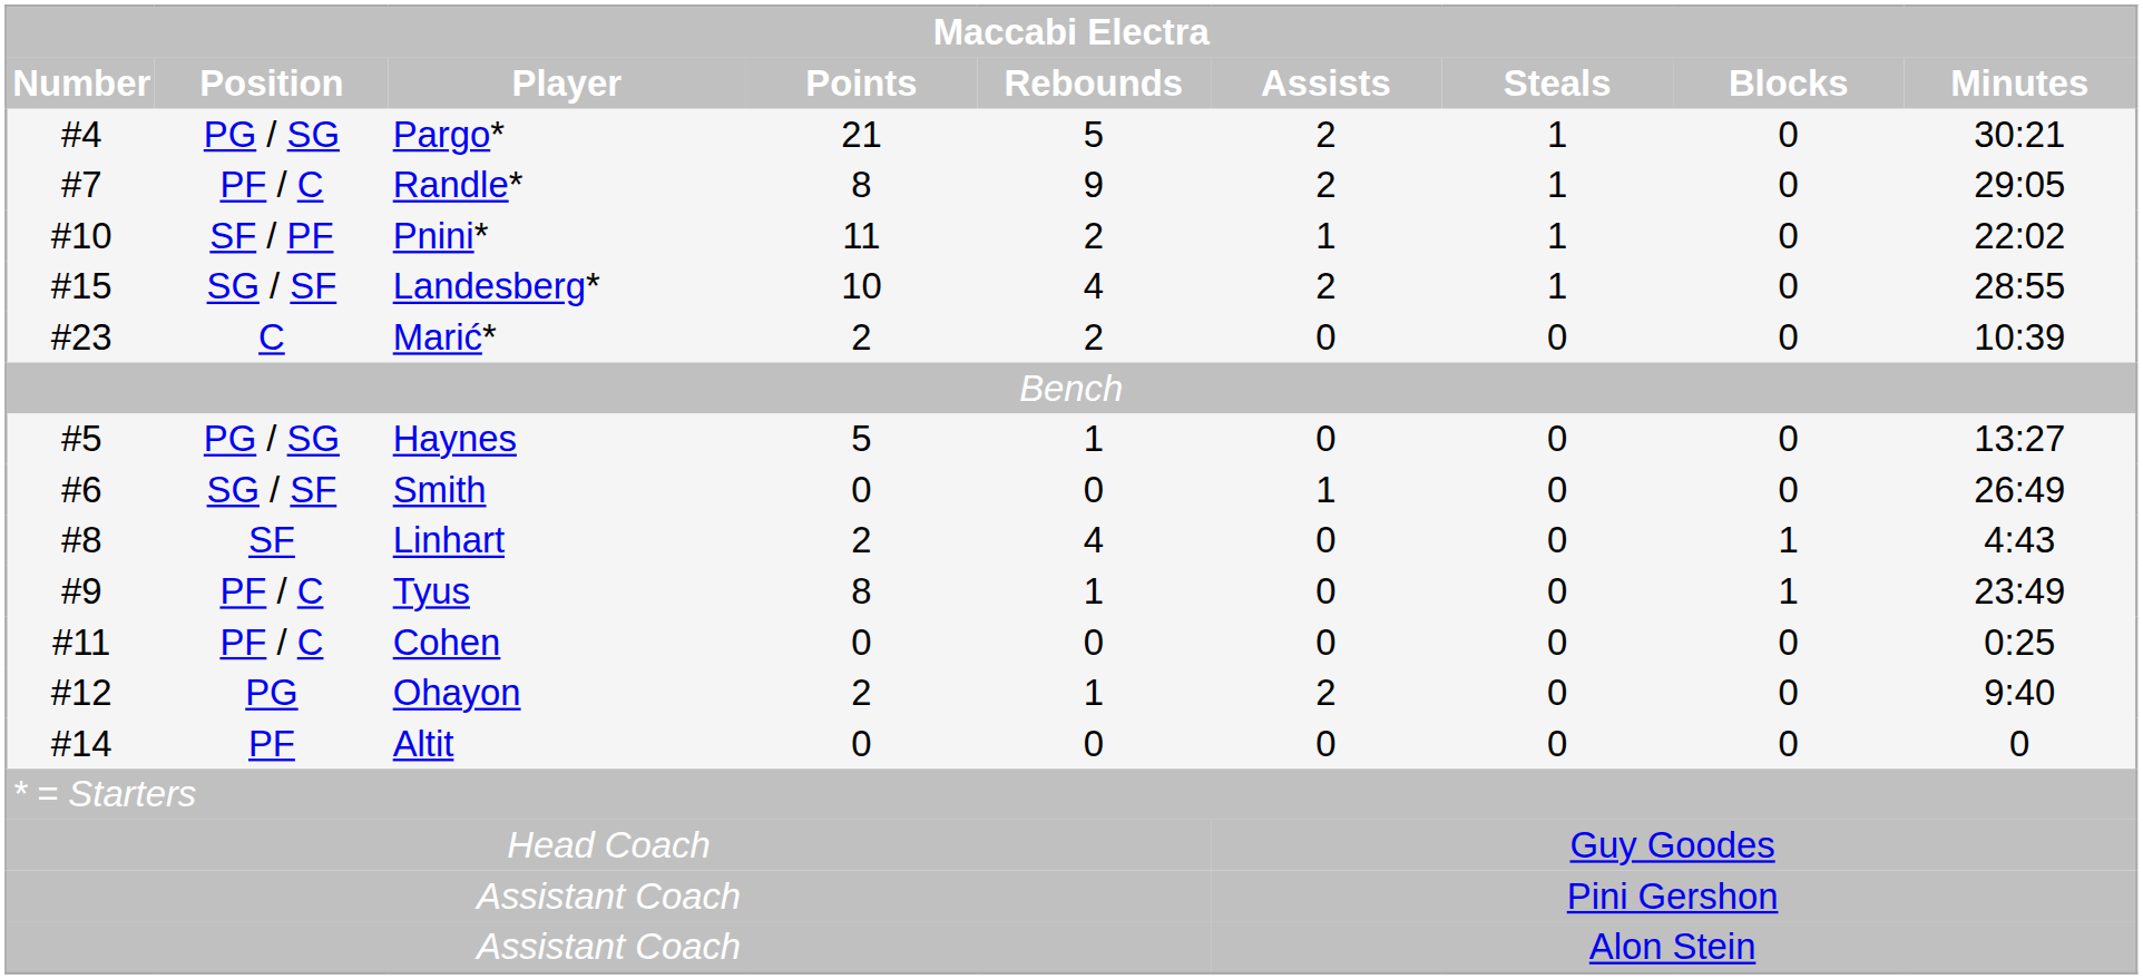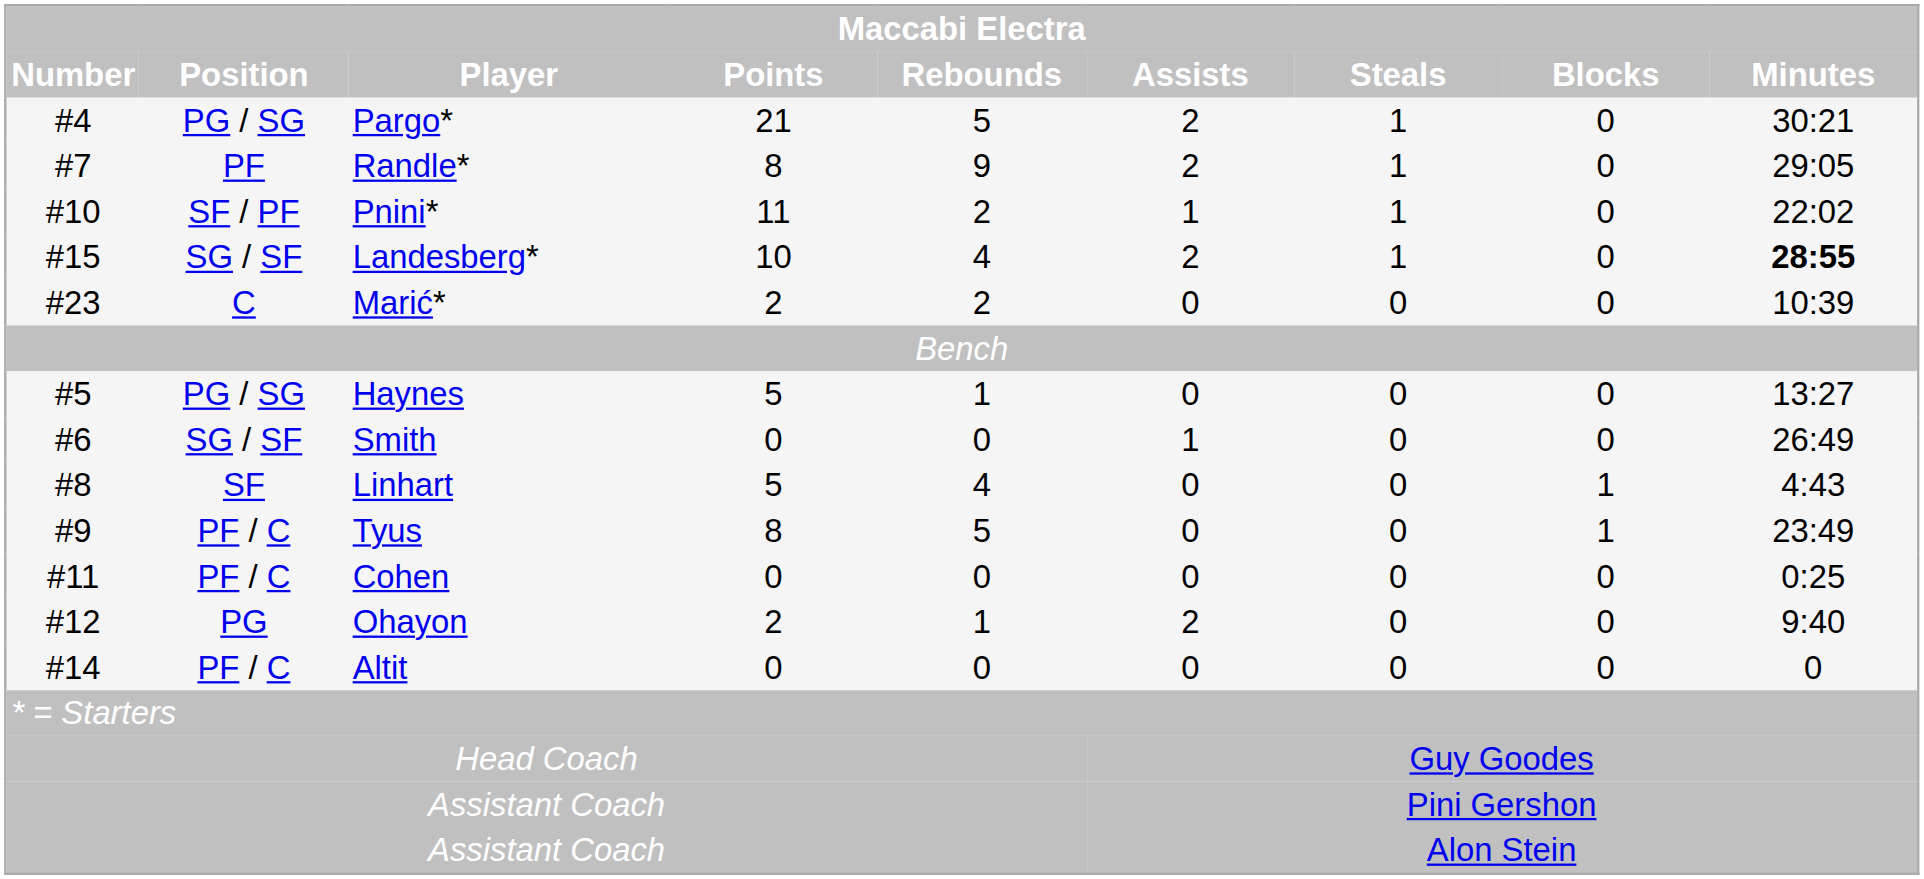Randle* | Maccabi Electra / Position: PF / C -> PF
Landesberg* | Maccabi Electra / Minutes: normal -> bold
Linhart | Maccabi Electra / Points: 2 -> 5
Tyus | Maccabi Electra / Rebounds: 1 -> 5
Altit | Maccabi Electra / Position: PF -> PF / C
